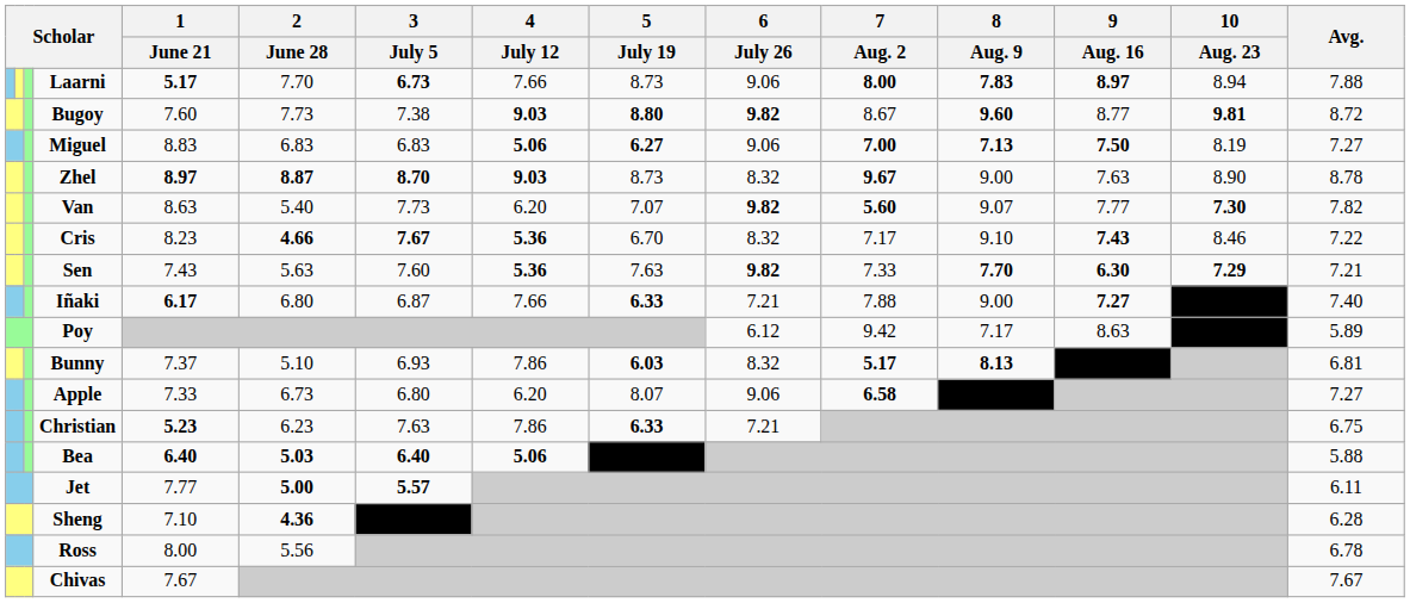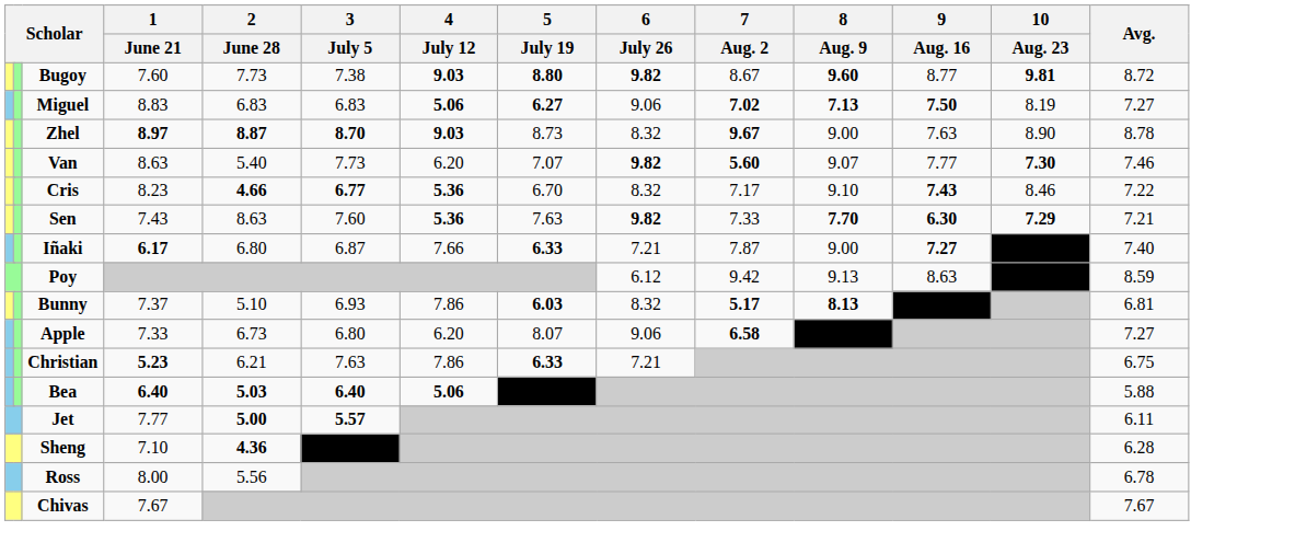- row: Laarni | 5.17 | 7.70 | 6.73 | 7.66 | 8.73 | 9.06 | 8.00 | 7.83 | 8.97 | 8.94 | 7.88
Miguel | 7 / Aug. 2: 7.00 -> 7.02
Van | Avg.: 7.82 -> 7.46
Cris | 3 / July 5: 7.67 -> 6.77
Sen | 2 / June 28: 5.63 -> 8.63
Iñaki | 7 / Aug. 2: 7.88 -> 7.87
Poy | 8 / Aug. 9: 7.17 -> 9.13
Poy | Avg.: 5.89 -> 8.59
Christian | 2 / June 28: 6.23 -> 6.21
